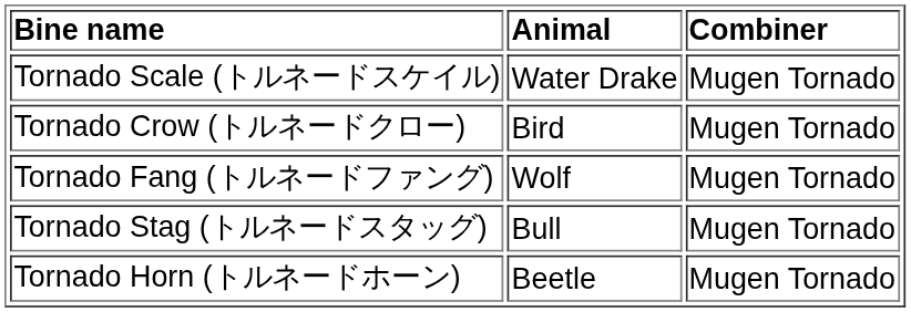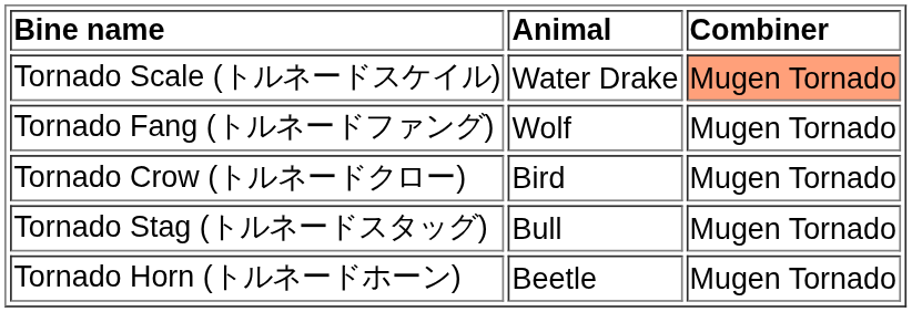Tornado Scale (トルネードスケイル) | Combiner: no background -> lightsalmon background
rows swapped: Tornado Fang (トルネードファング) <-> Tornado Crow (トルネードクロー)
